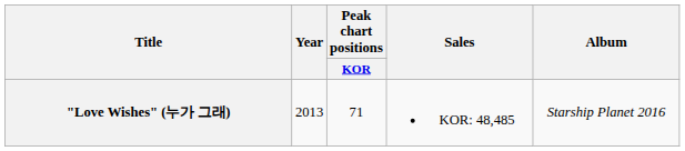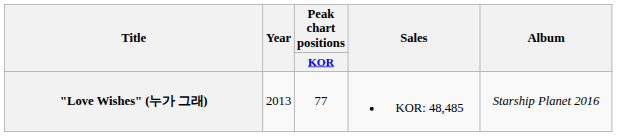"Love Wishes" (누가 그래) | Peak chart positions / KOR: 71 -> 77
